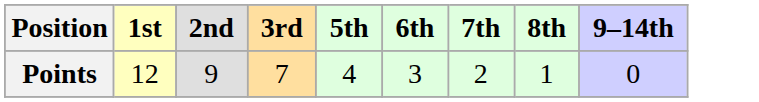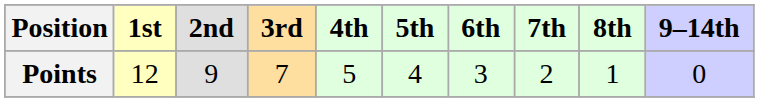+ column: 4th | 5
